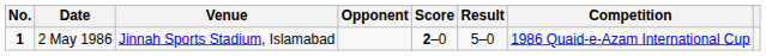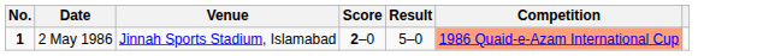- column: Opponent
2 May 1986 | Competition: no background -> lightsalmon background
